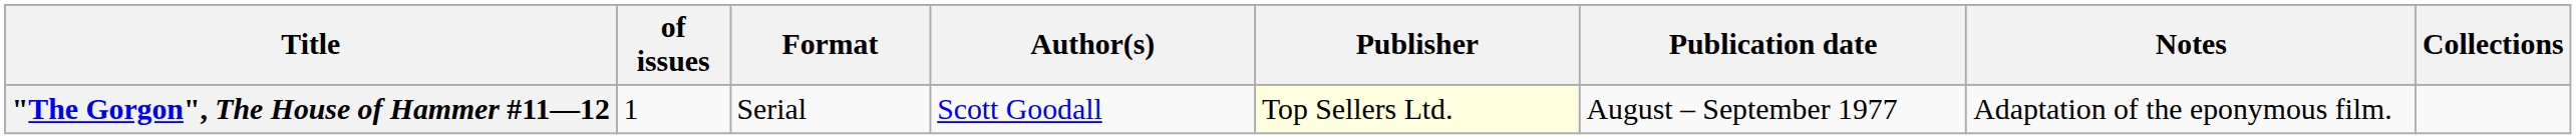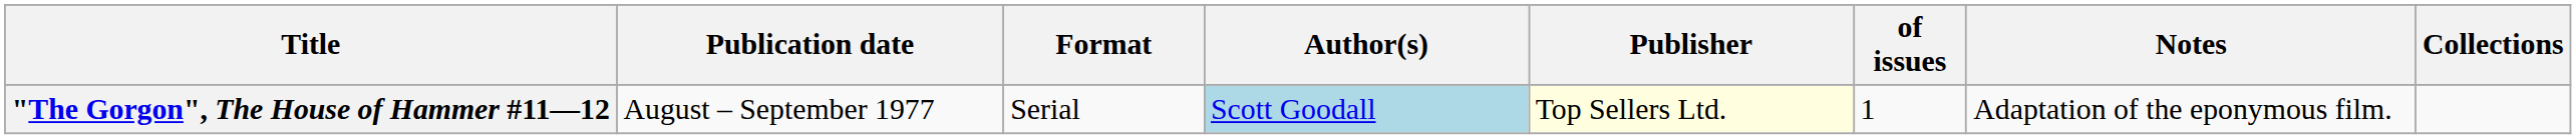columns swapped: of issues <-> Publication date
"The Gorgon", The House of Hammer #11—12 | Author(s): no background -> lightblue background
